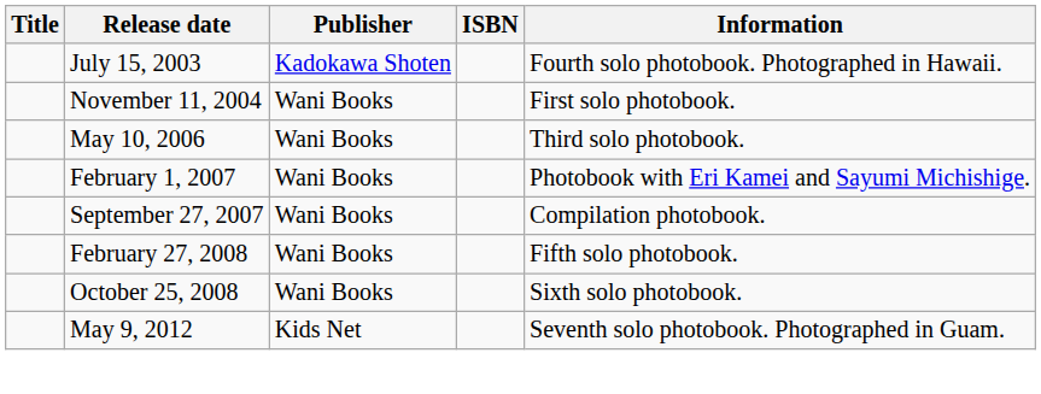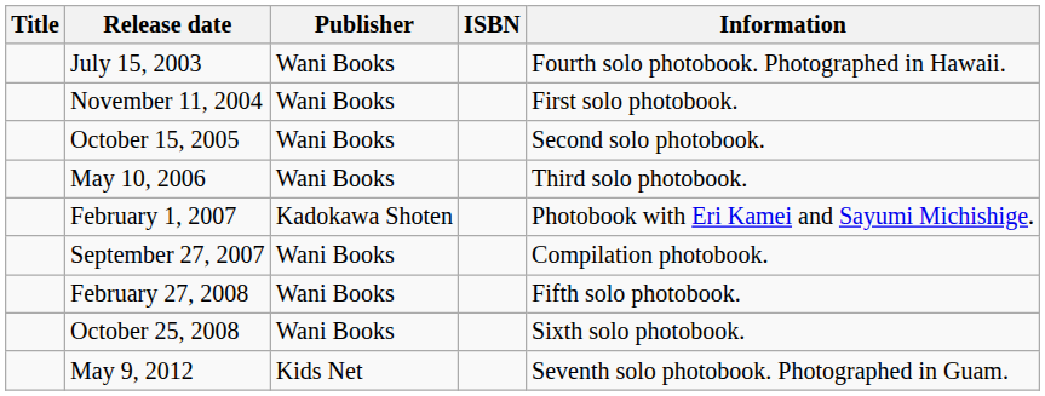July 15, 2003 | Publisher: Kadokawa Shoten -> Wani Books
+ row: October 15, 2005 | Wani Books | Second solo photobook.
February 1, 2007 | Publisher: Wani Books -> Kadokawa Shoten
